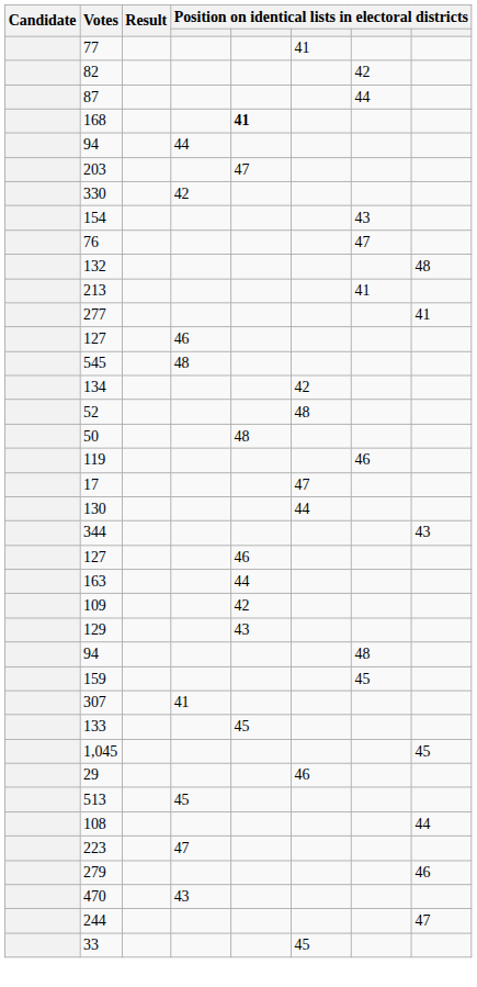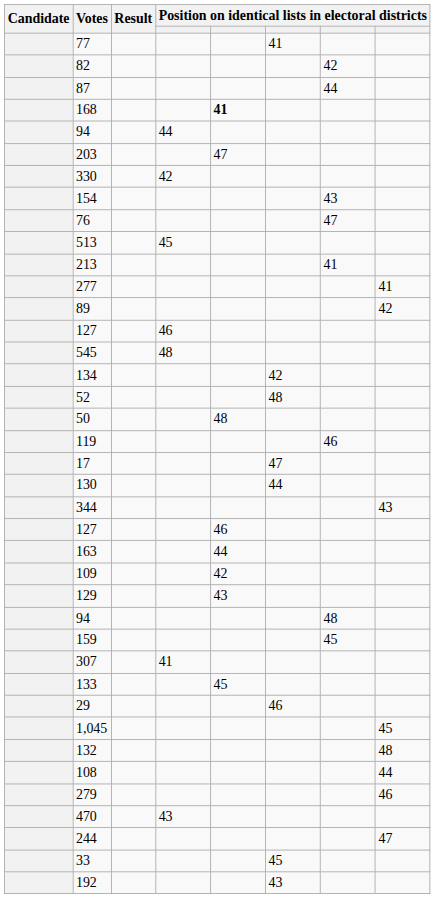rows swapped: 513 <-> 132
+ row: 89 | 42
rows swapped: 29 <-> 1,045
- row: 223 | 47
+ row: 192 | 43
